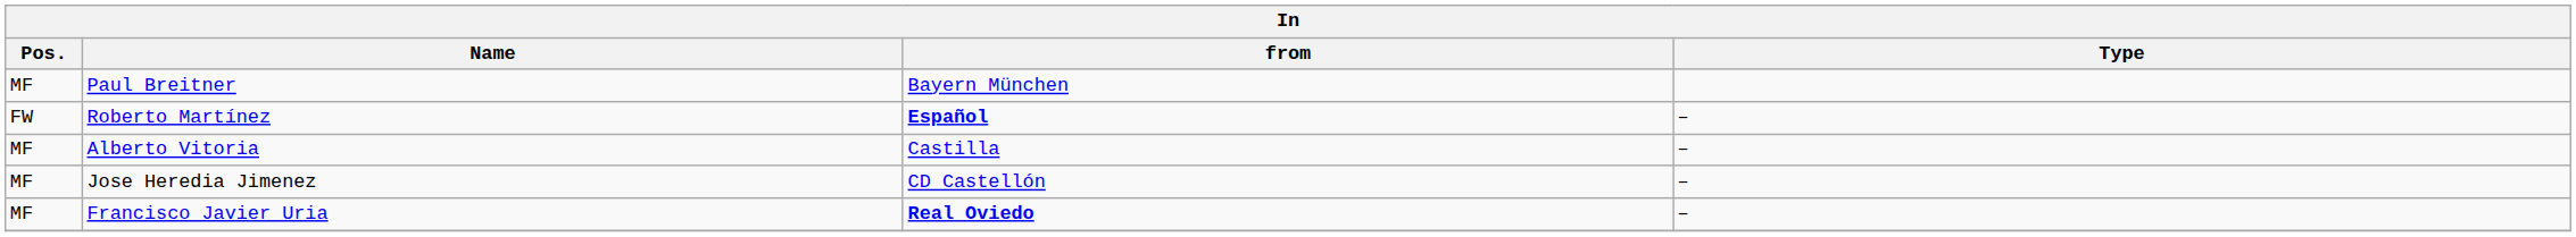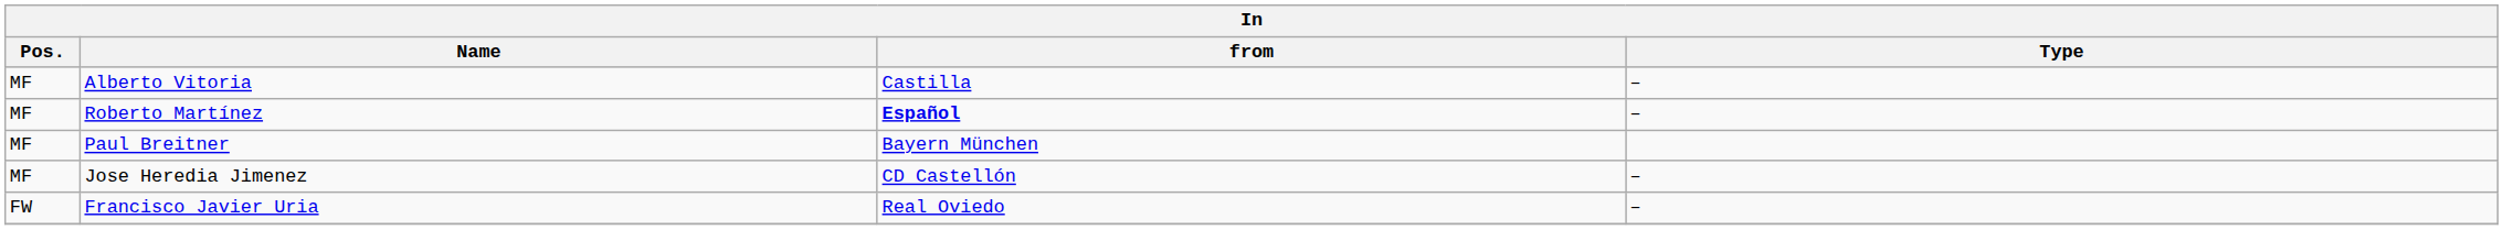rows swapped: Paul Breitner <-> Alberto Vitoria
Roberto Martínez | Pos.: FW -> MF
Francisco Javier Uria | Pos.: MF -> FW
Francisco Javier Uria | from: bold -> normal
